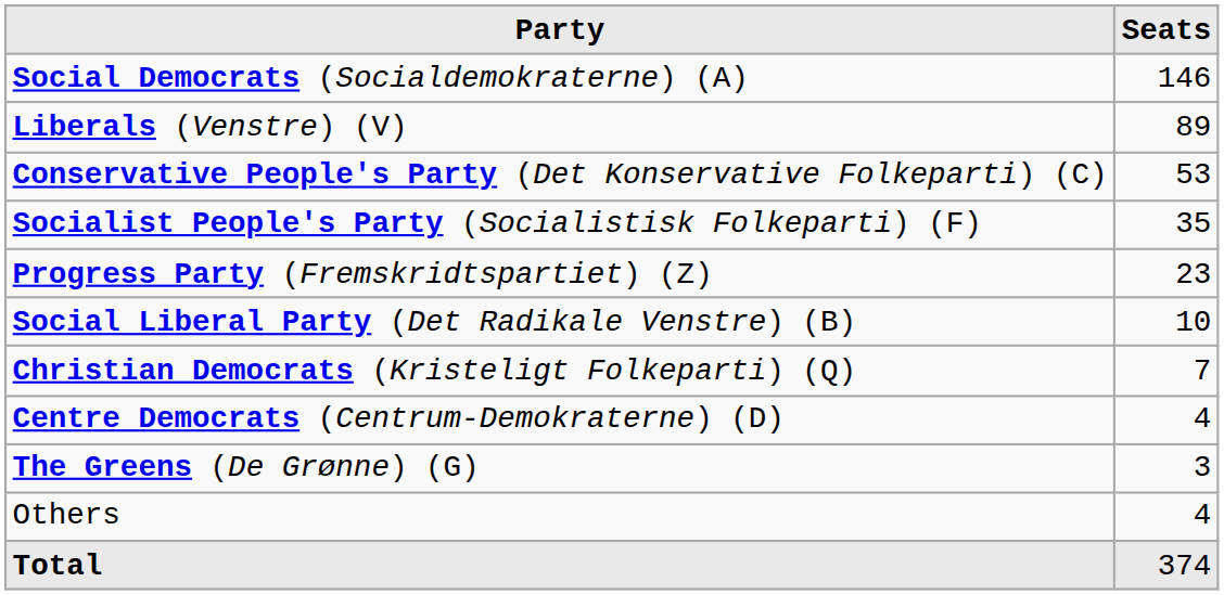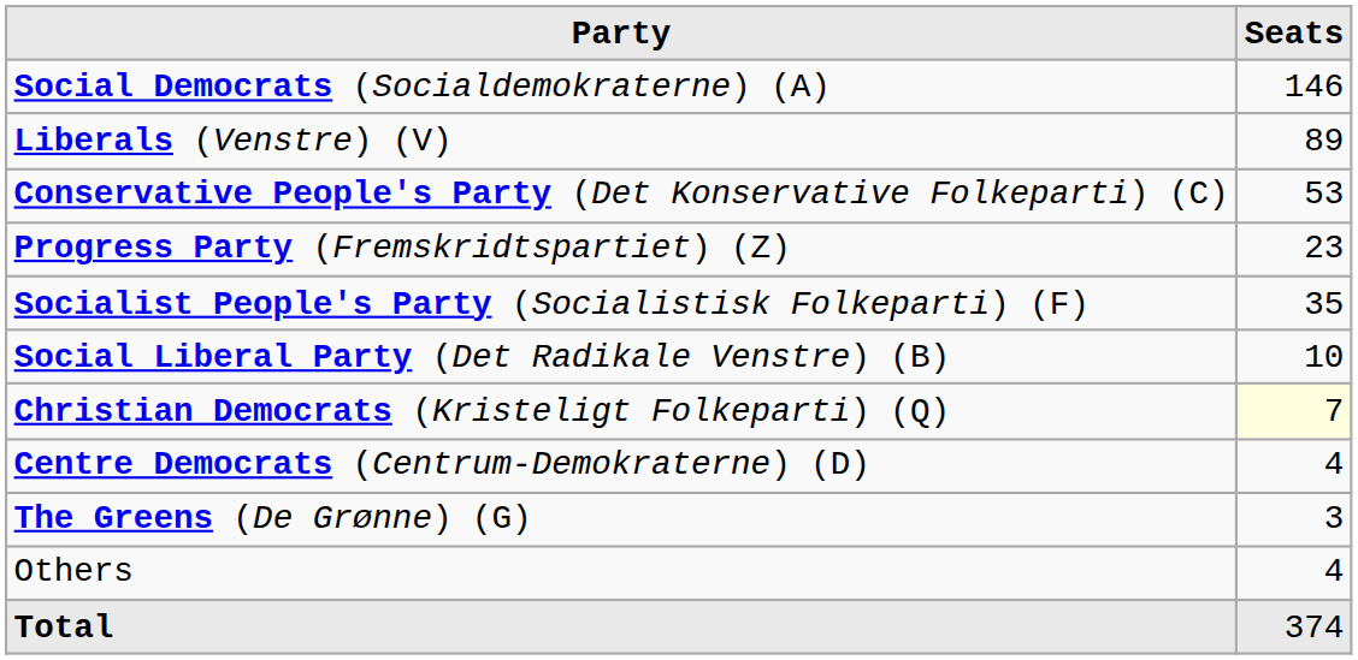rows swapped: Socialist People's Party (Socialistisk Folkeparti) (F) <-> Progress Party (Fremskridtspartiet) (Z)
Christian Democrats (Kristeligt Folkeparti) (Q) | Seats: no background -> lightyellow background
